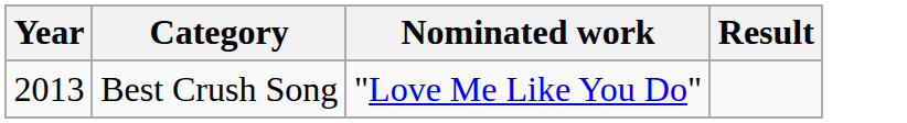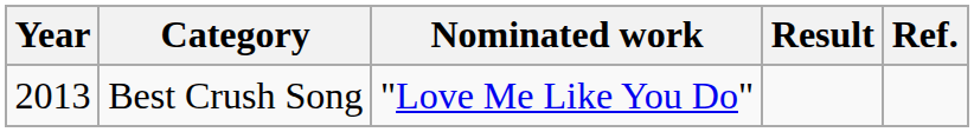+ column: Ref.
